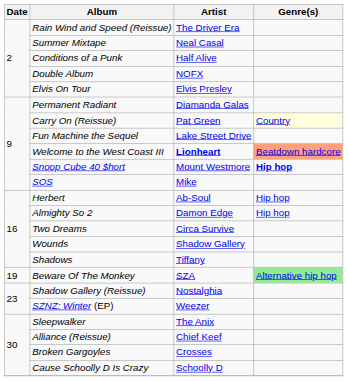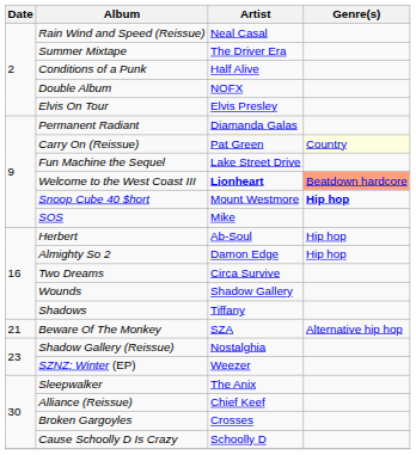Rain Wind and Speed (Reissue) | Artist: The Driver Era -> Neal Casal
Summer Mixtape | Artist: Neal Casal -> The Driver Era
Beware Of The Monkey | Date: 19 -> 21
Beware Of The Monkey | Genre(s): lightgreen background -> no background
